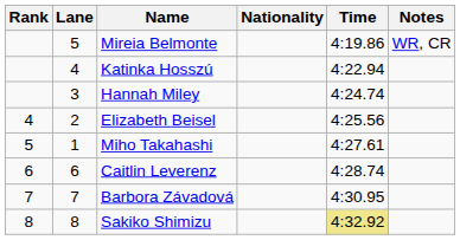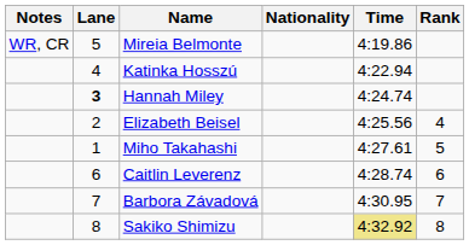columns swapped: Rank <-> Notes
Hannah Miley | Lane: normal -> bold
